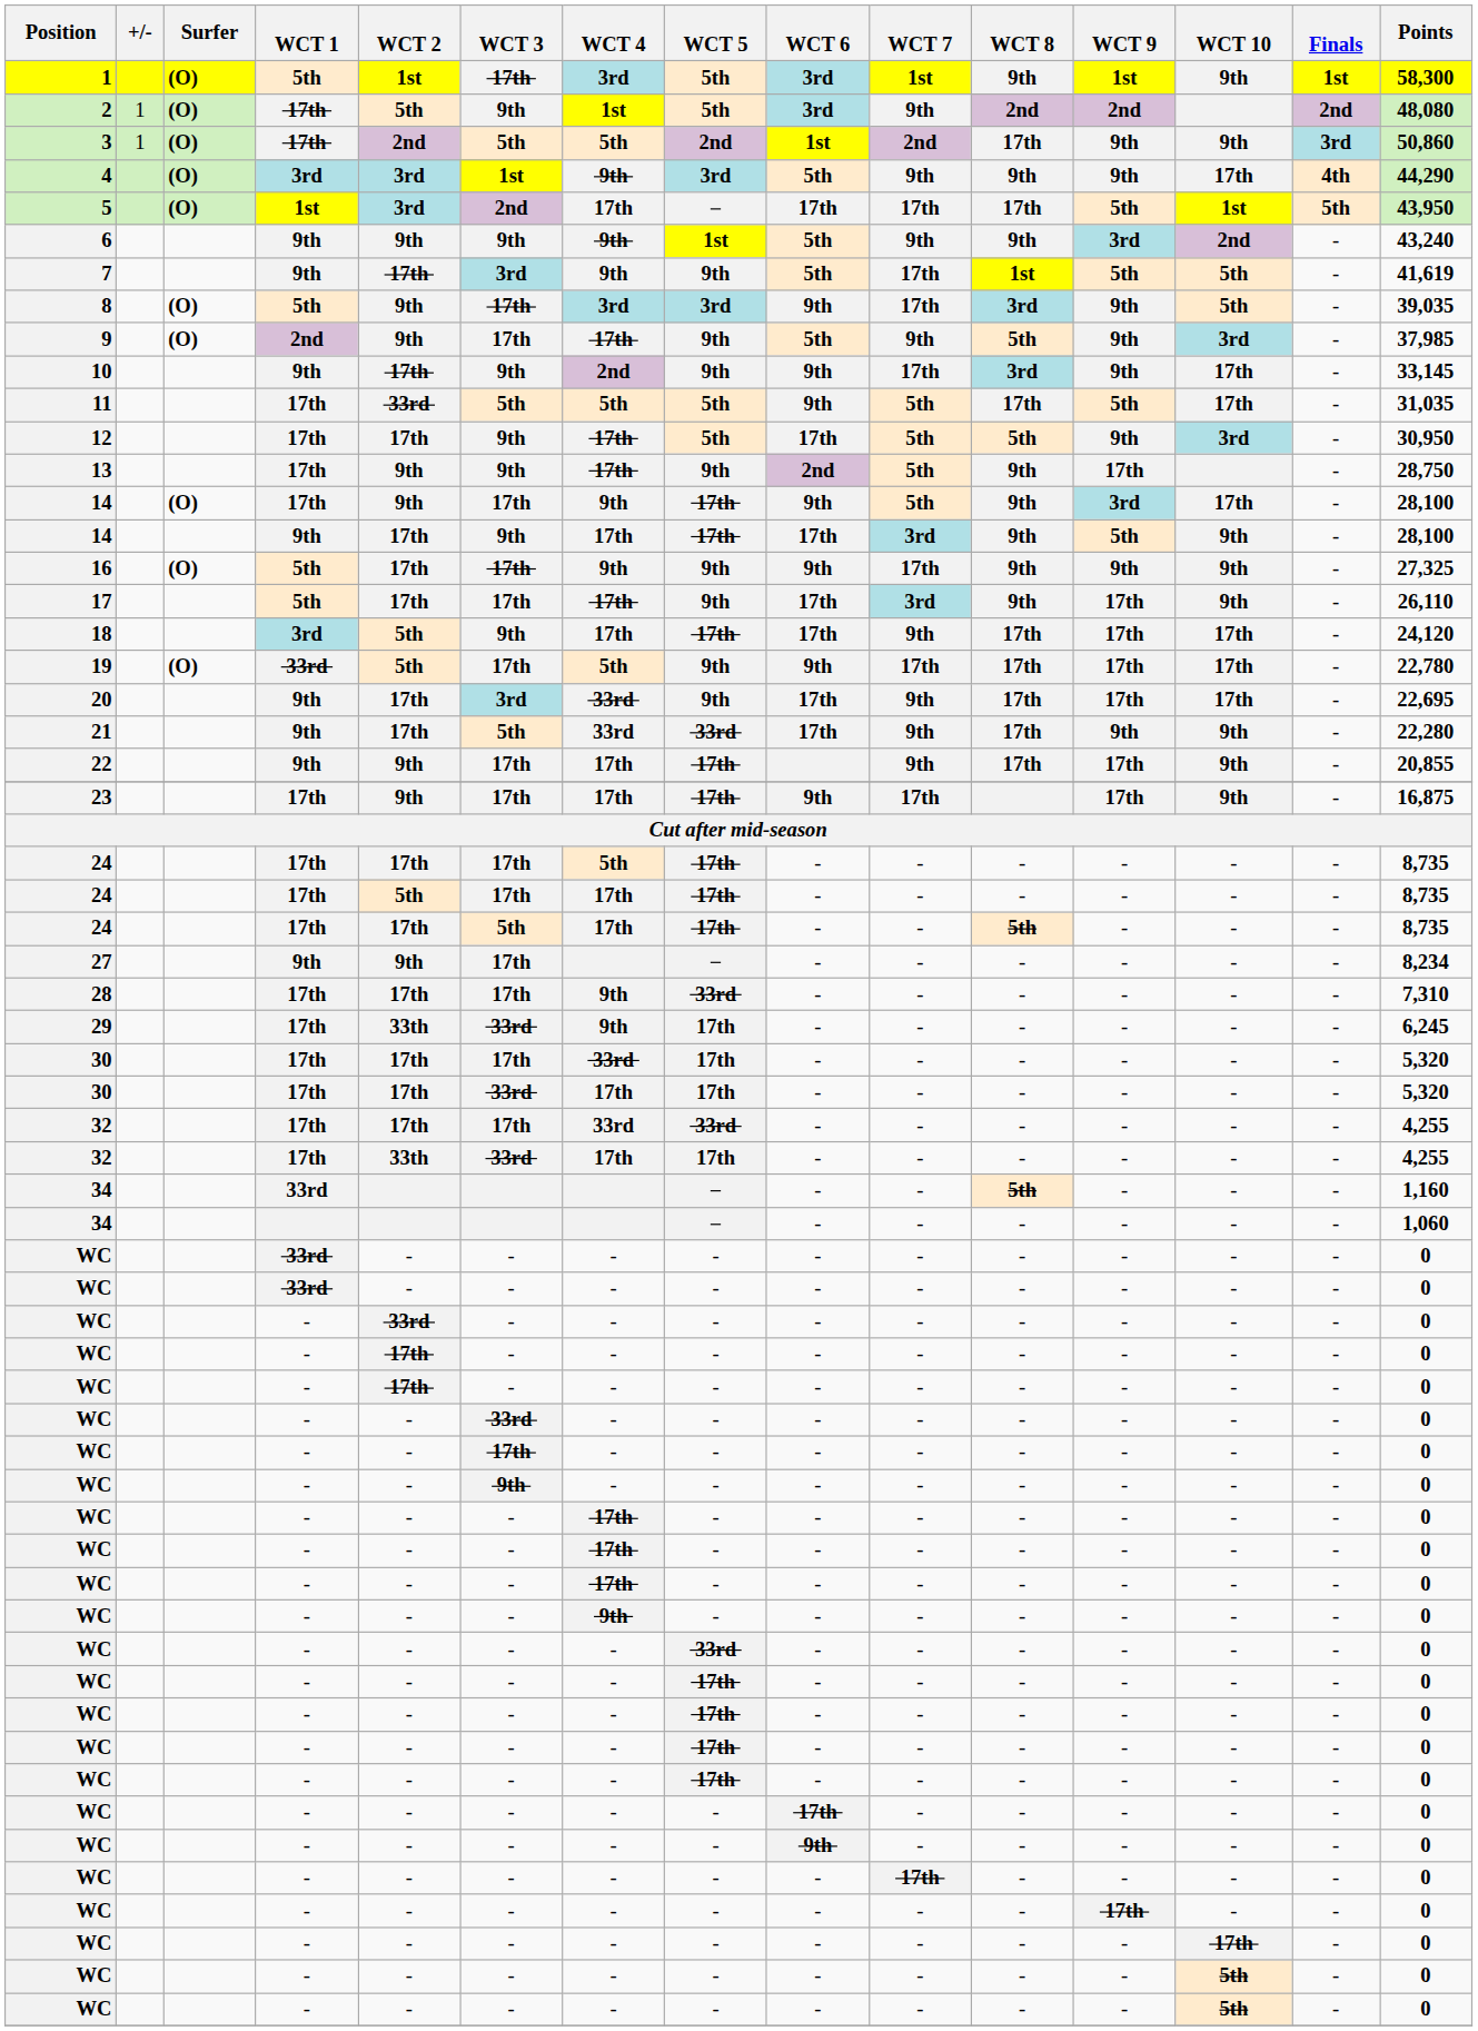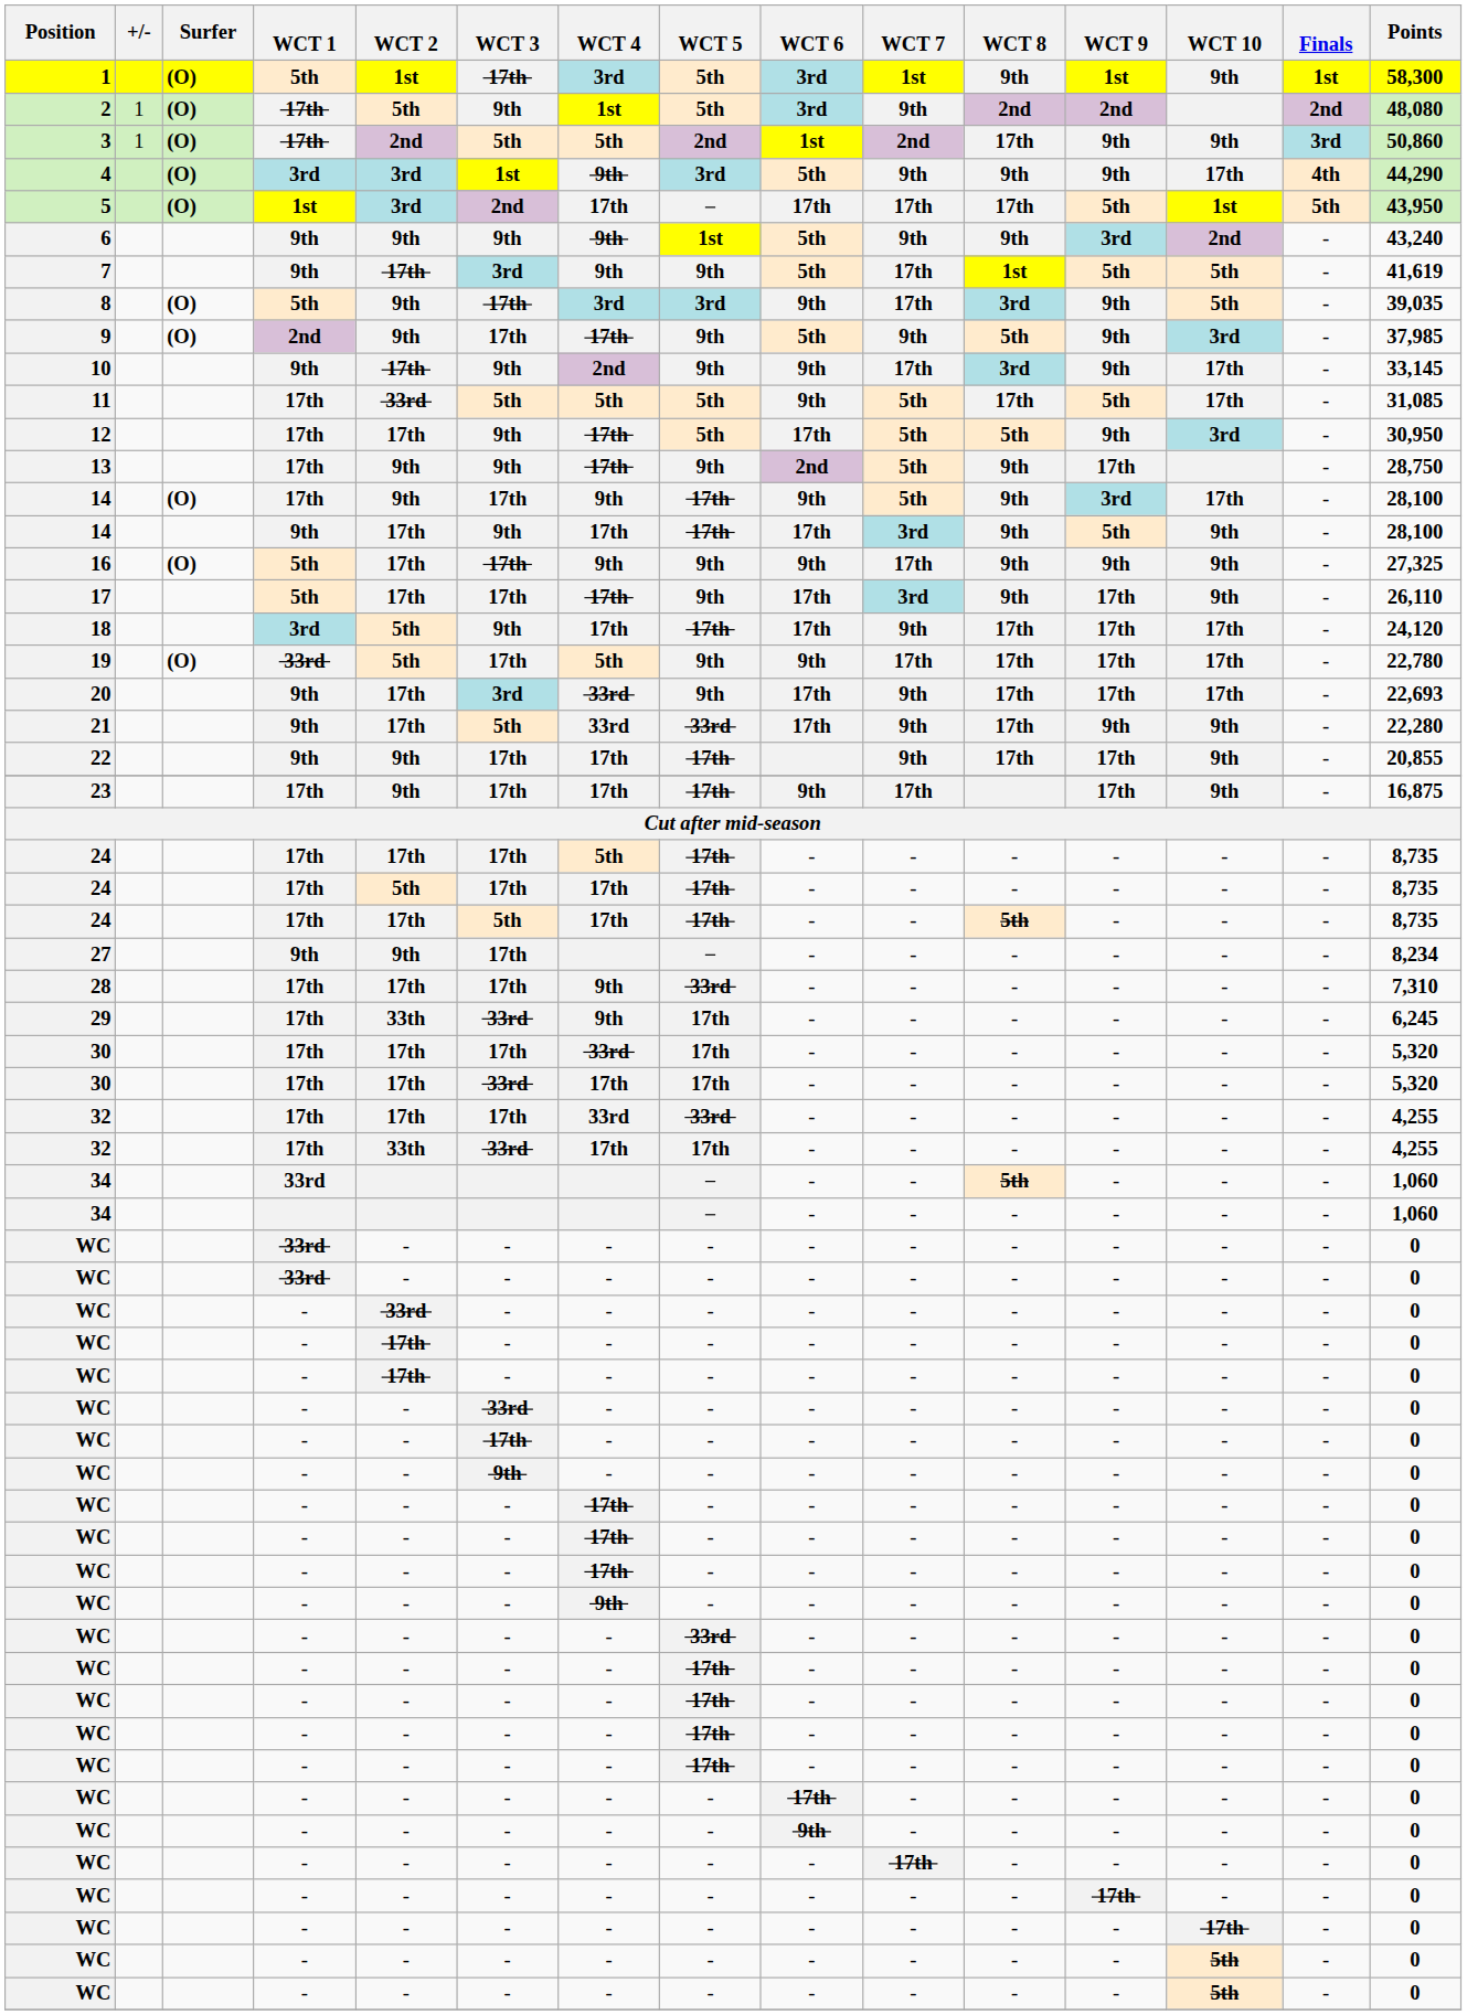11 | Points: 31,035 -> 31,085
20 | Points: 22,695 -> 22,693
34 / 33rd | Points: 1,160 -> 1,060
